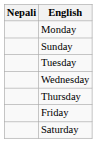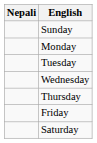rows swapped: Sunday <-> Monday
